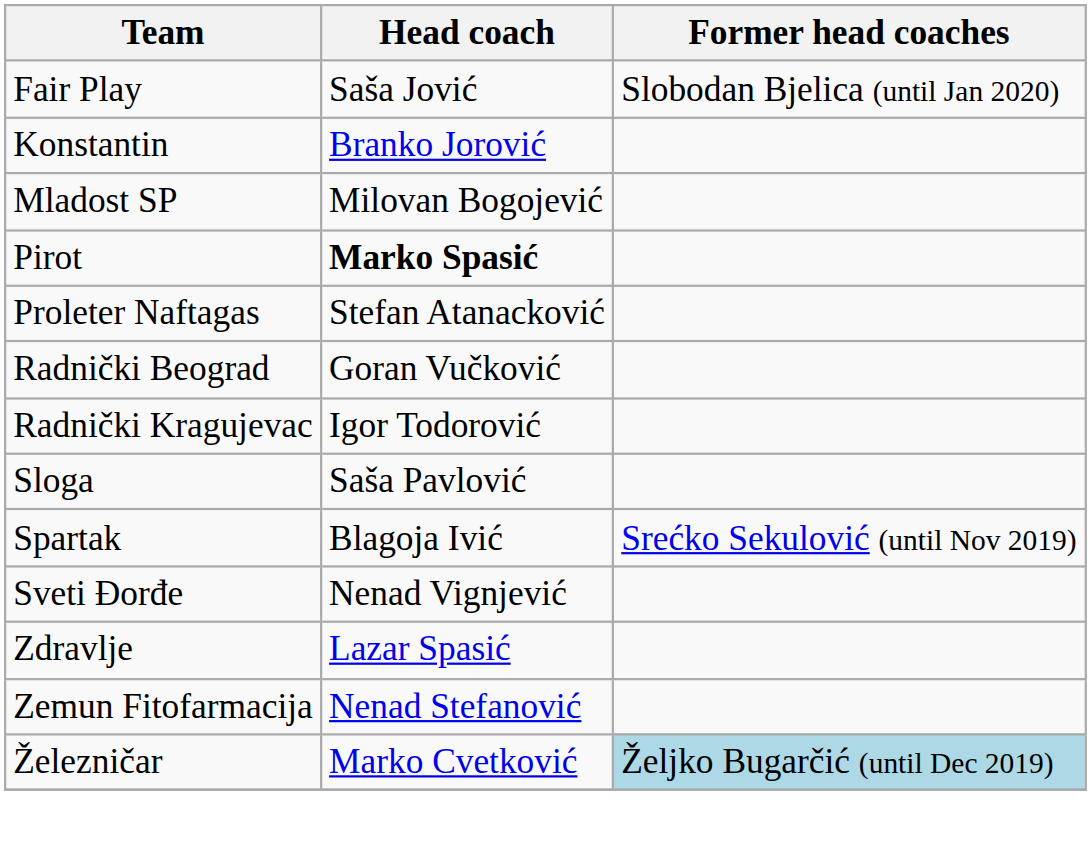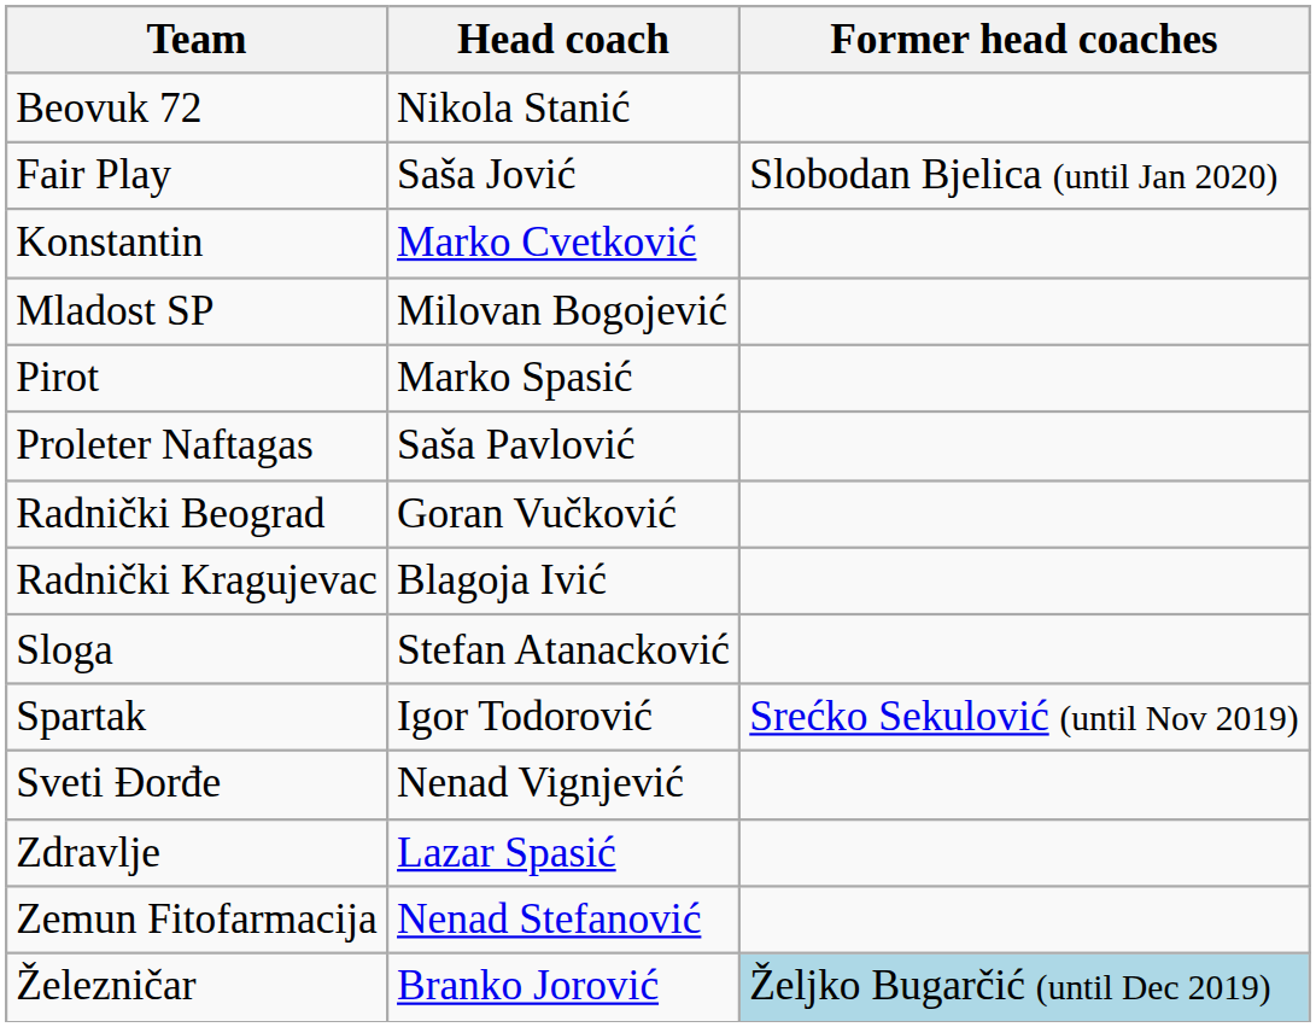+ row: Beovuk 72 | Nikola Stanić
Konstantin | Head coach: Branko Jorović -> Marko Cvetković
Pirot | Head coach: bold -> normal
Proleter Naftagas | Head coach: Stefan Atanacković -> Saša Pavlović
Radnički Kragujevac | Head coach: Igor Todorović -> Blagoja Ivić
Sloga | Head coach: Saša Pavlović -> Stefan Atanacković
Spartak | Head coach: Blagoja Ivić -> Igor Todorović
Železničar | Head coach: Marko Cvetković -> Branko Jorović
